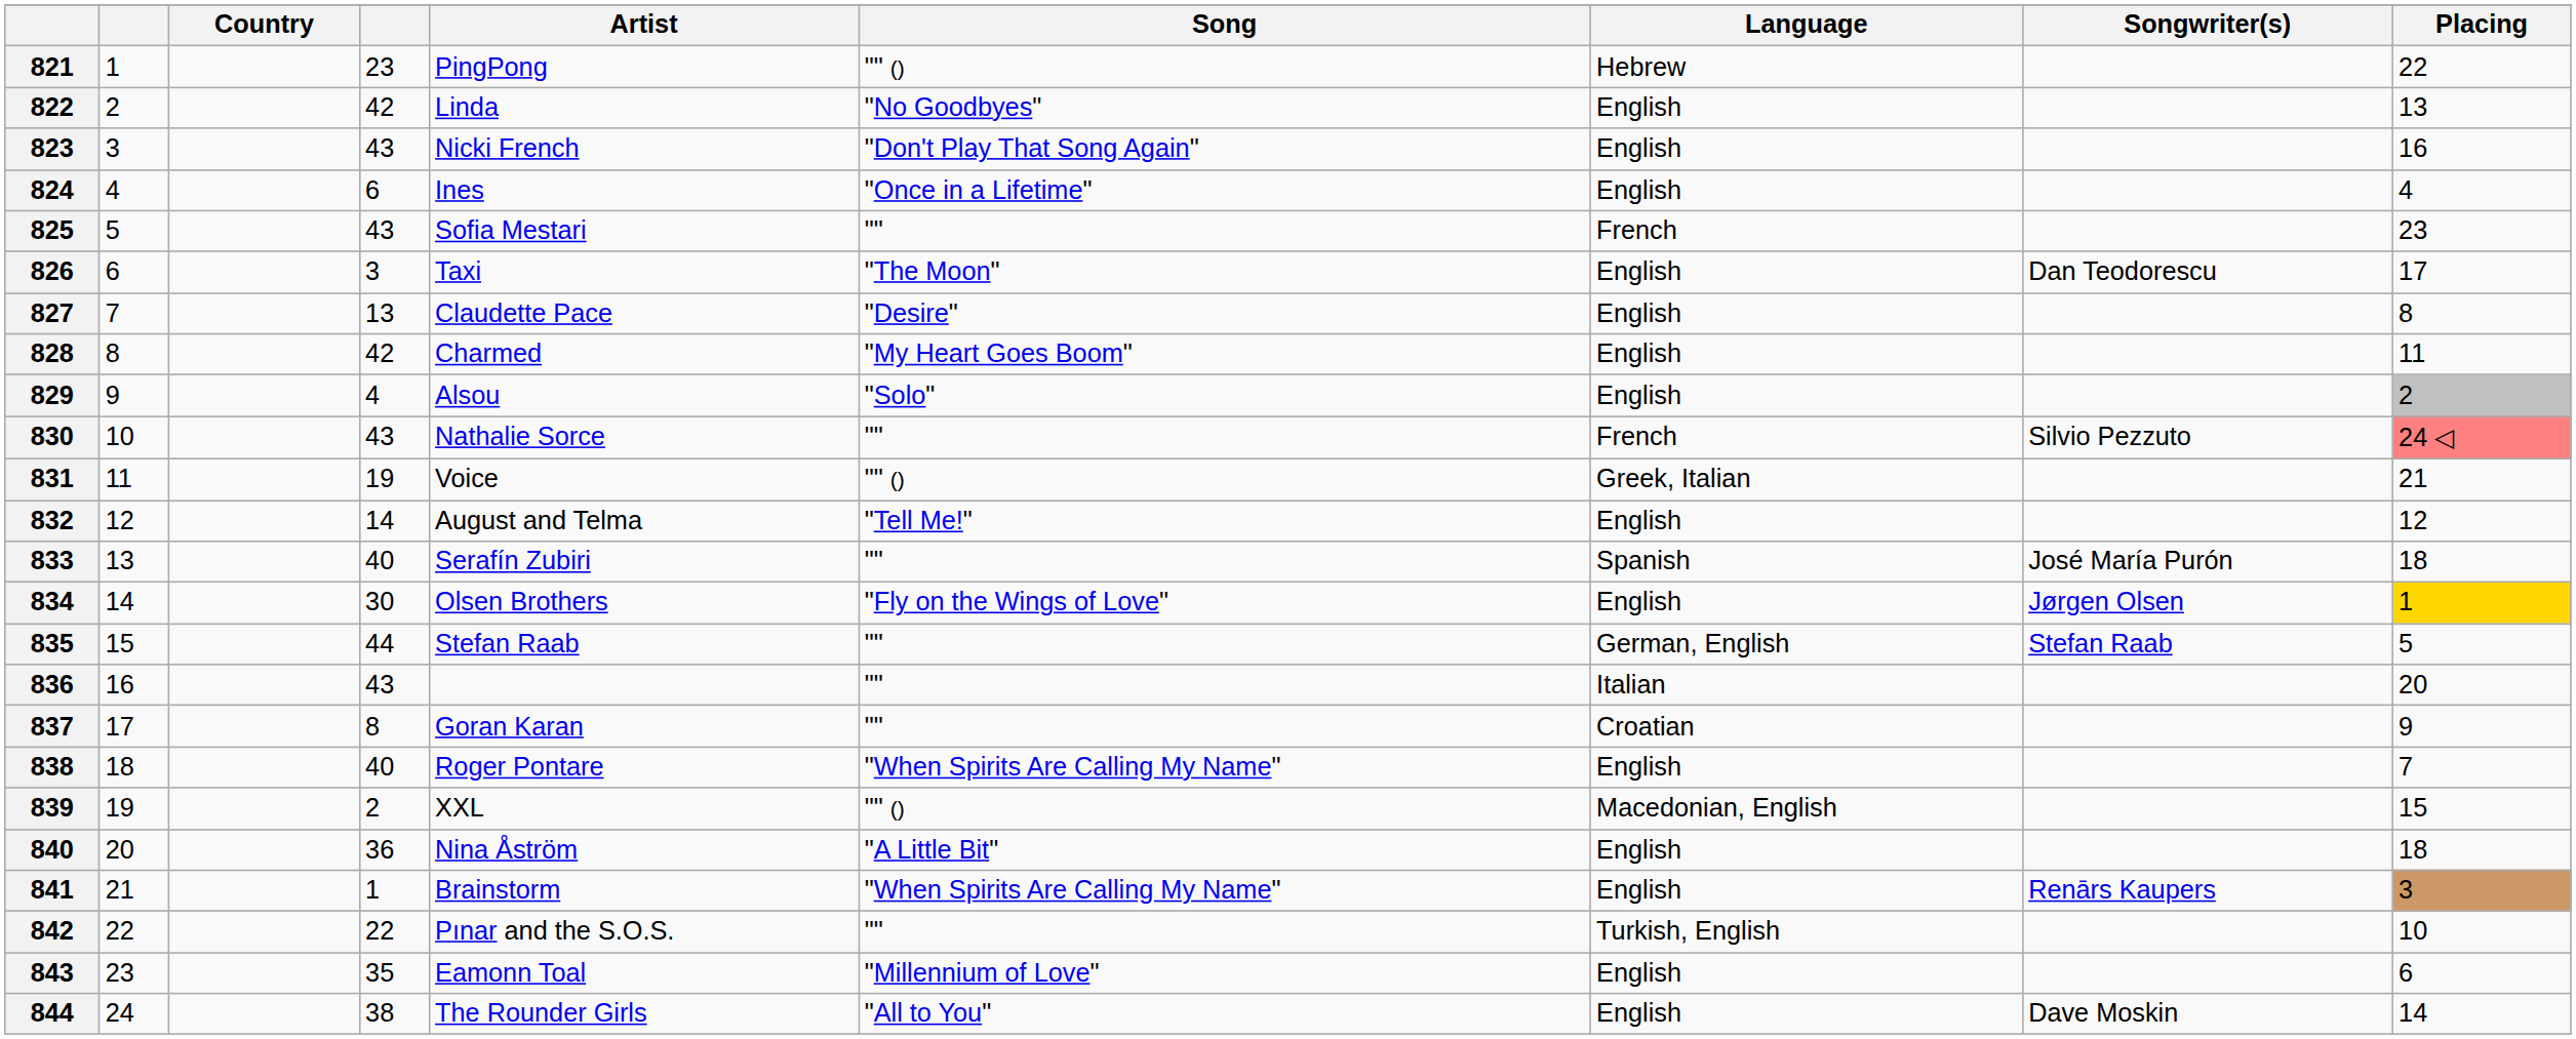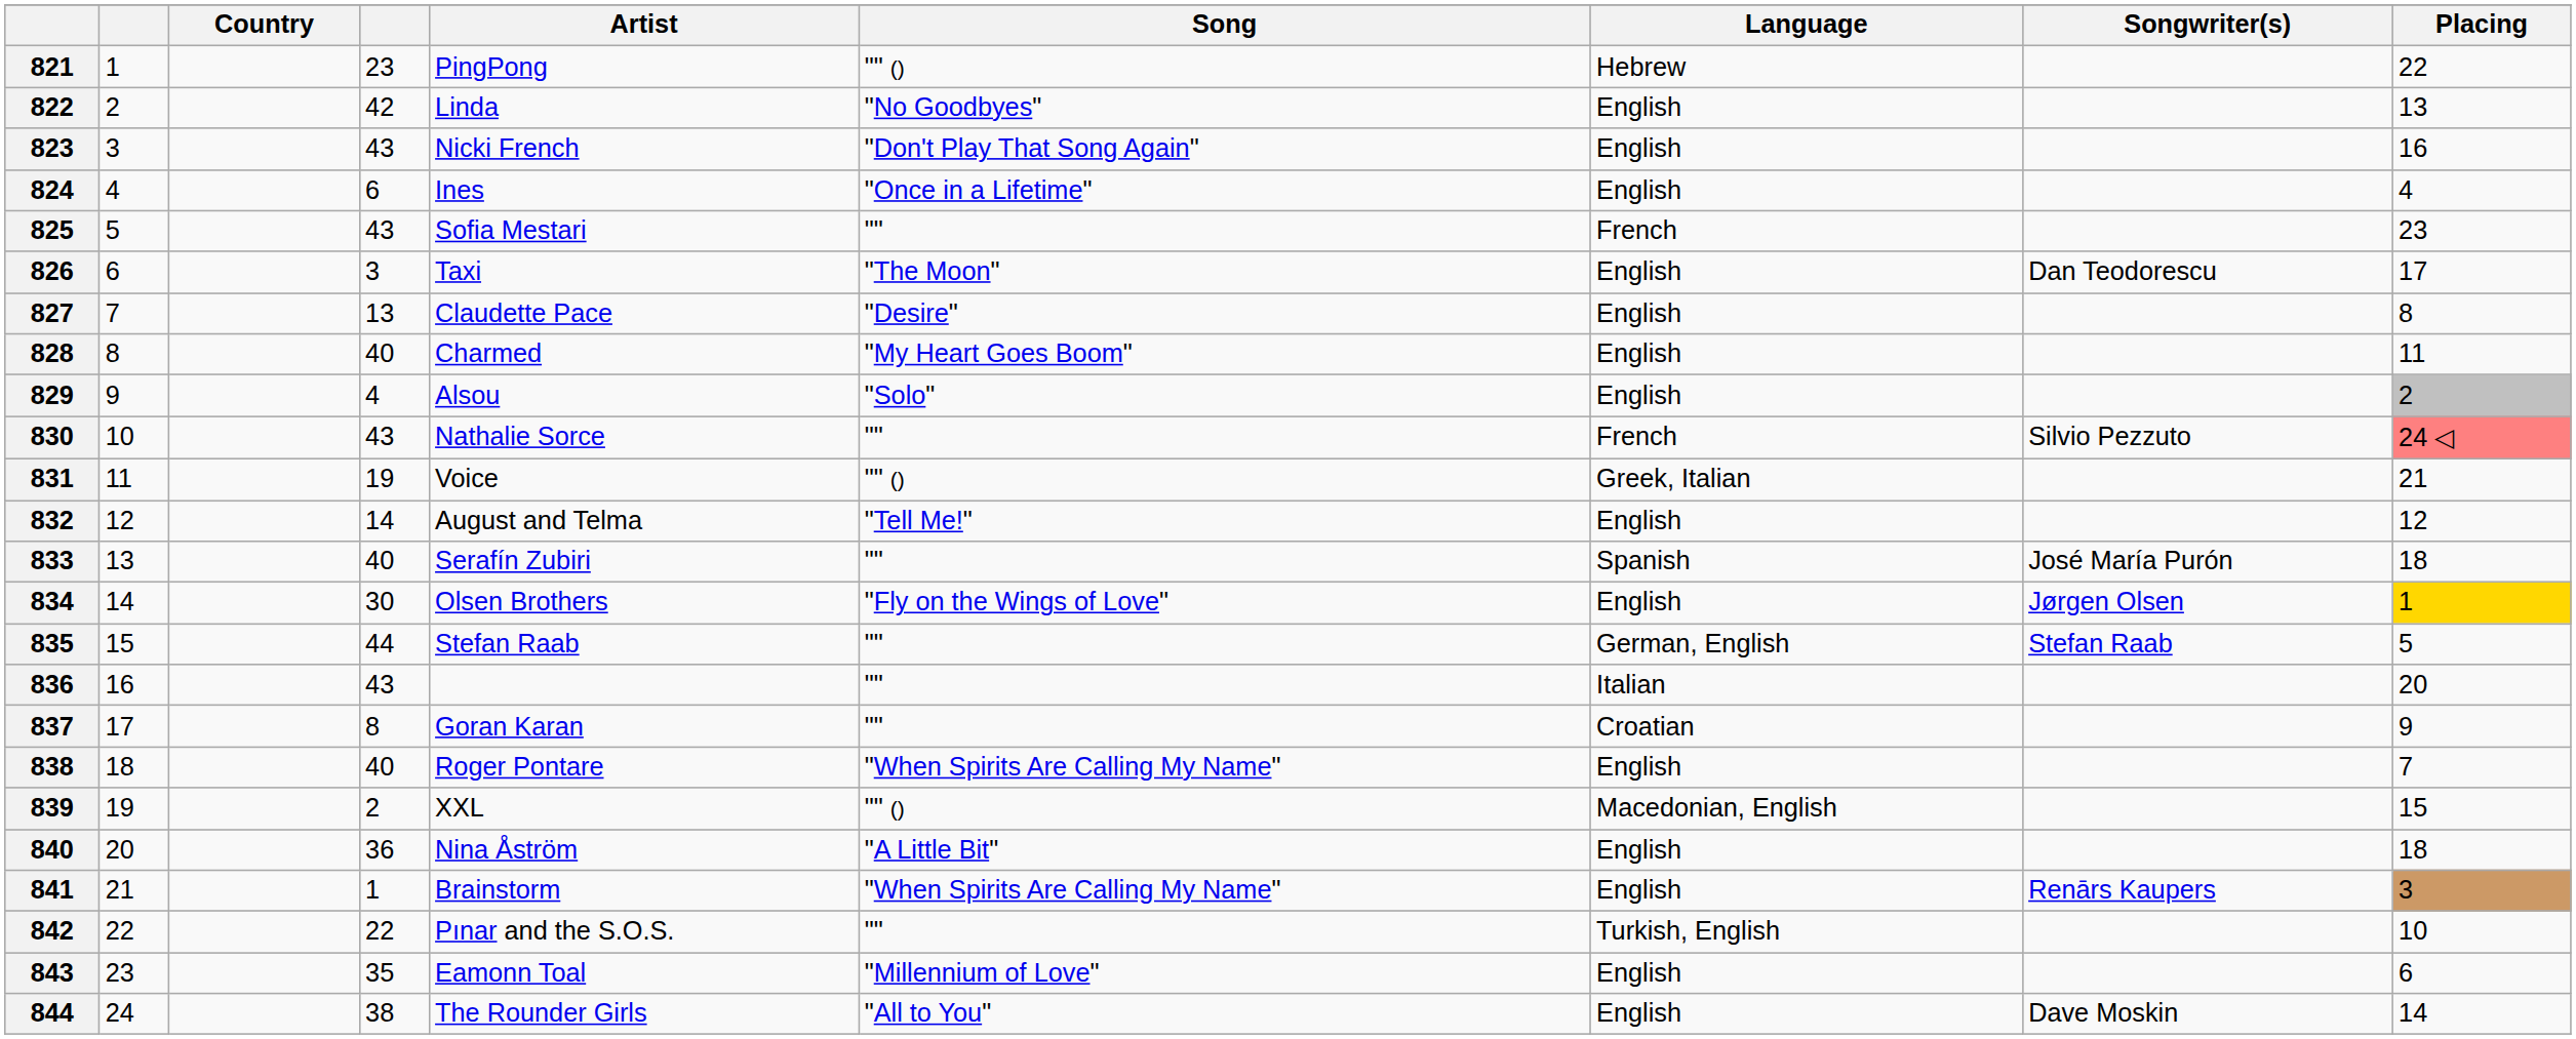828 | column 4: 42 -> 40
